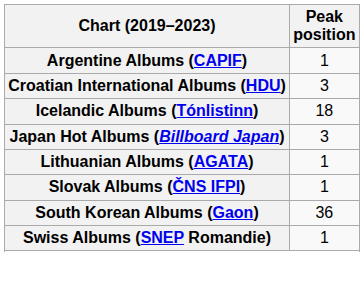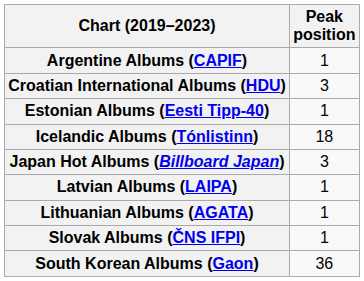+ row: Estonian Albums (Eesti Tipp-40) | 1
+ row: Latvian Albums (LAIPA) | 1
- row: Swiss Albums (SNEP Romandie) | 1
